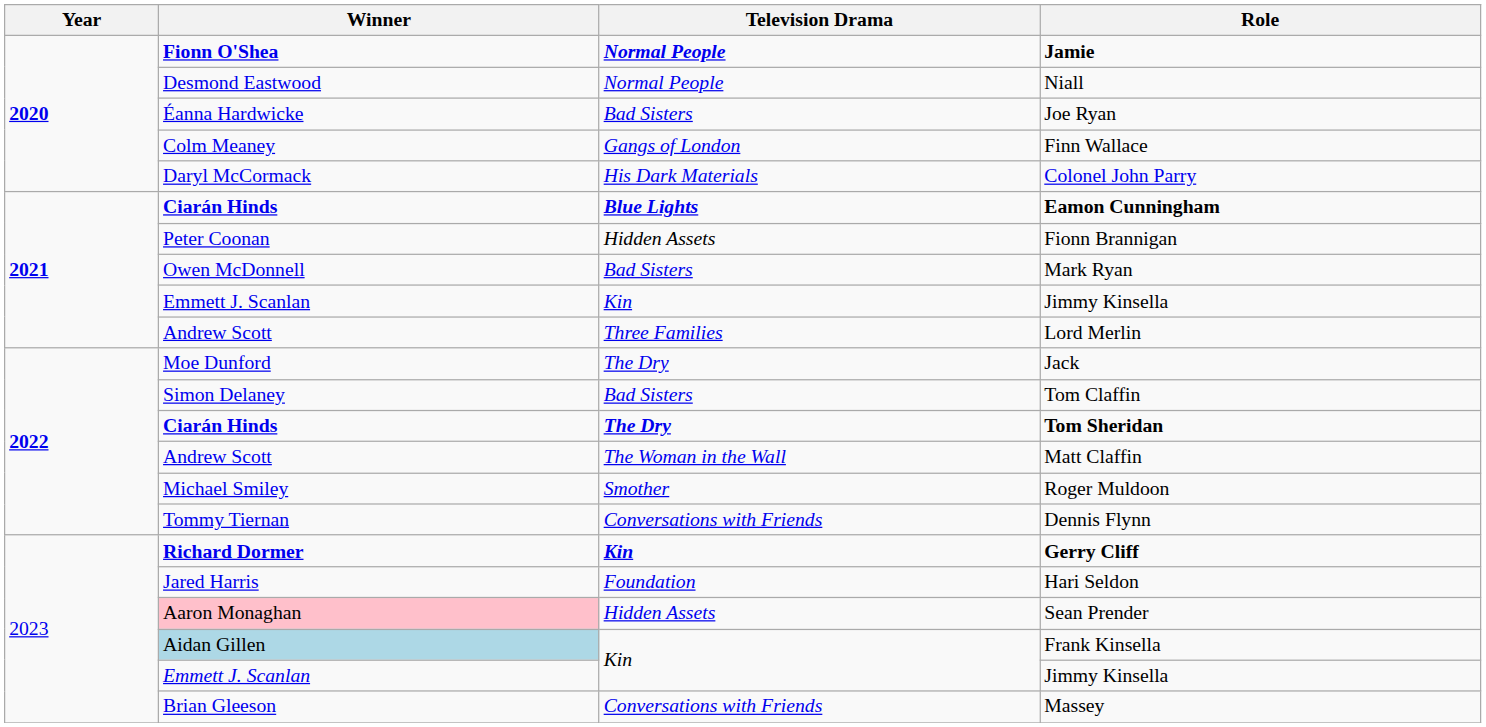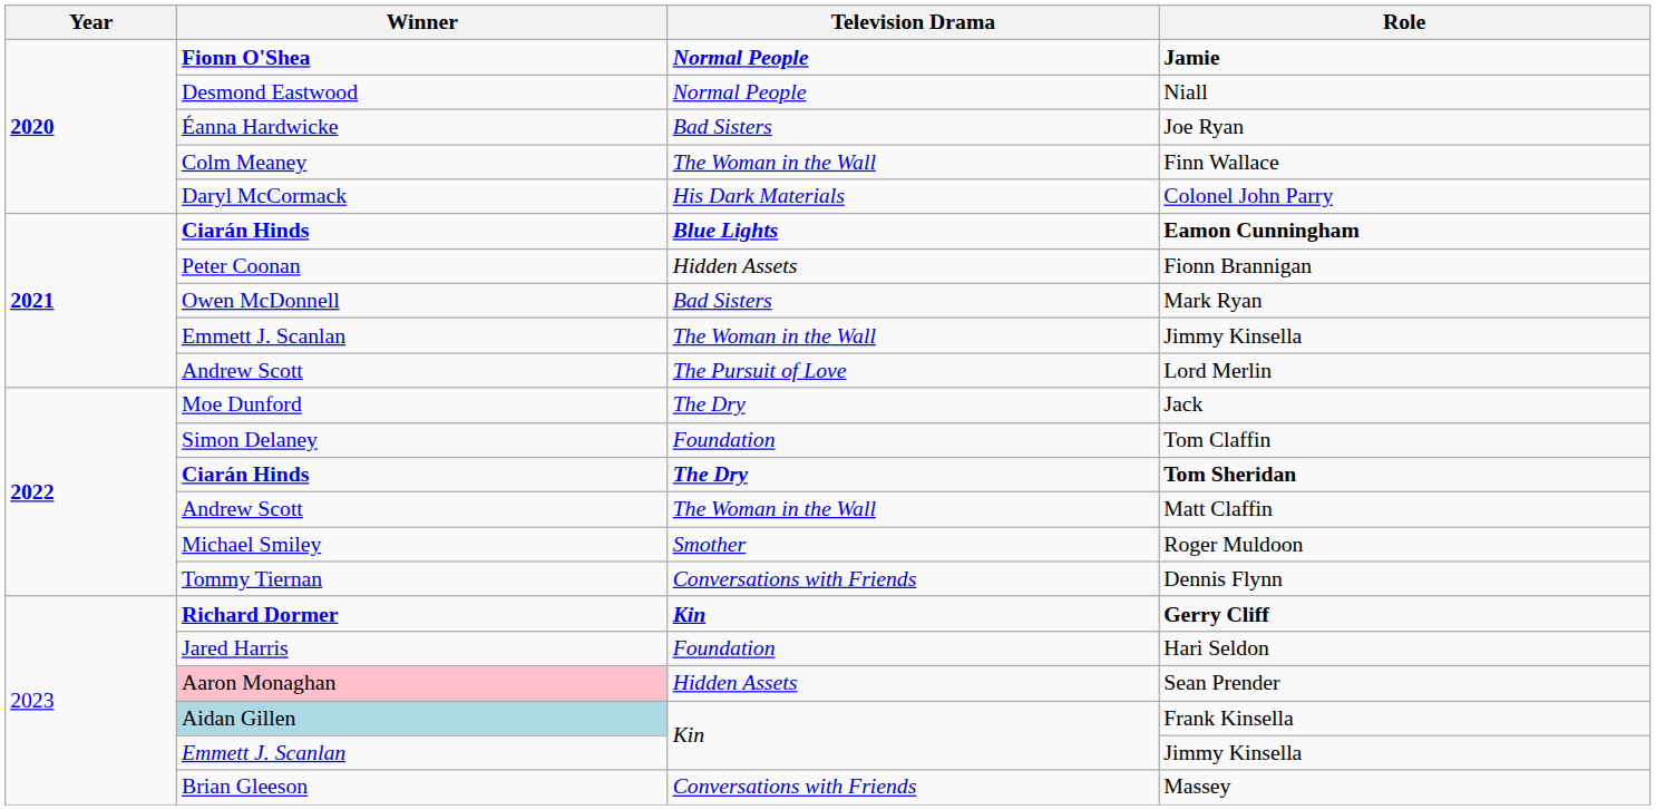Finn Wallace | Television Drama: Gangs of London -> The Woman in the Wall
2021 / Jimmy Kinsella | Television Drama: Kin -> The Woman in the Wall
Lord Merlin | Television Drama: Three Families -> The Pursuit of Love
Tom Claffin | Television Drama: Bad Sisters -> Foundation
